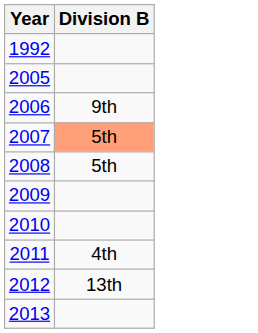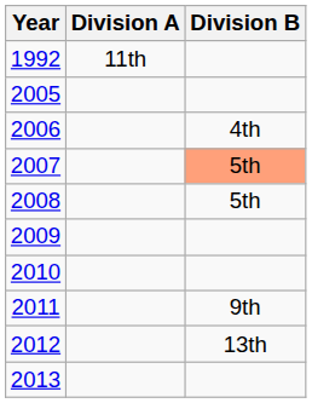+ column: Division A | 11th
2006 | Division B: 9th -> 4th
2011 | Division B: 4th -> 9th
